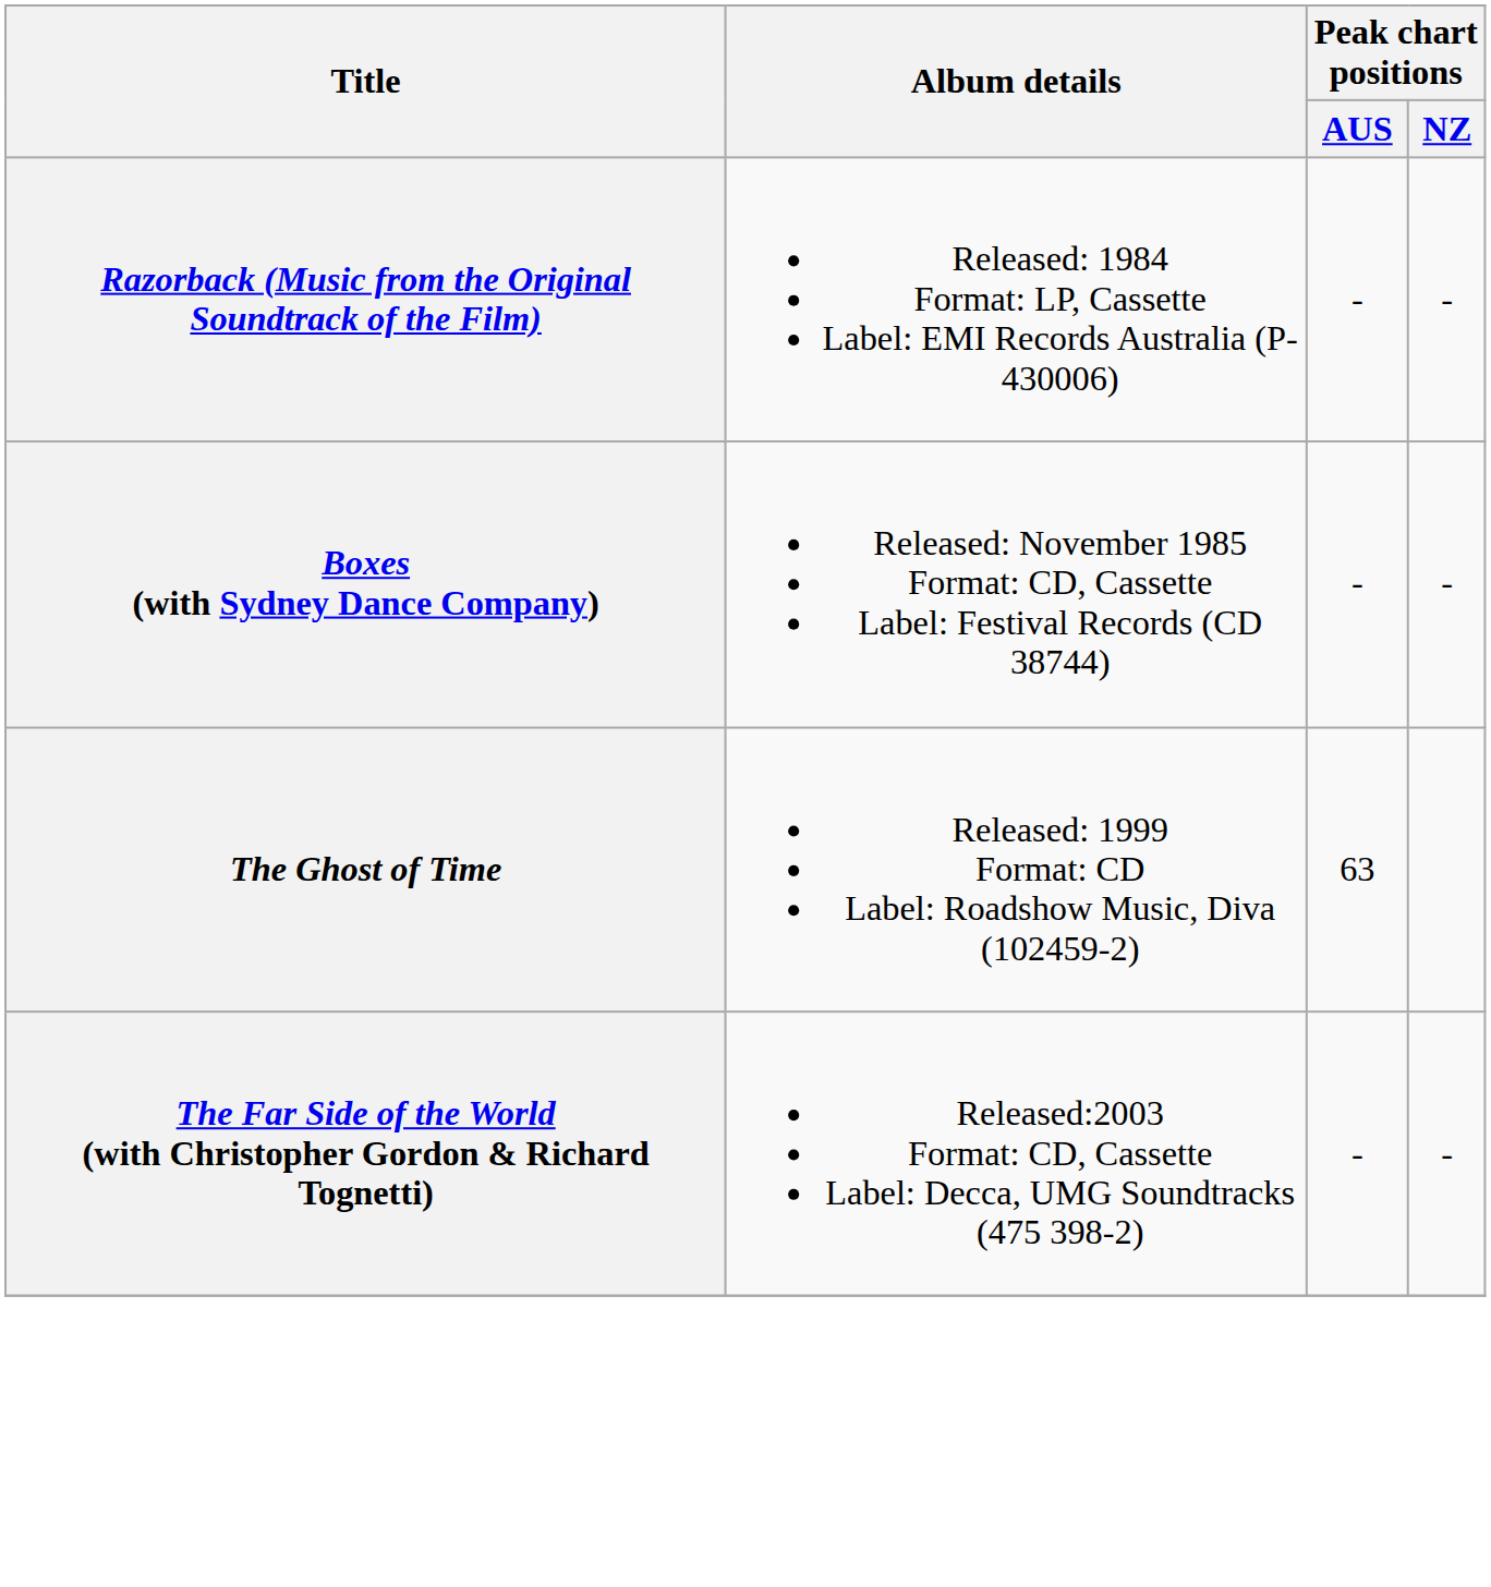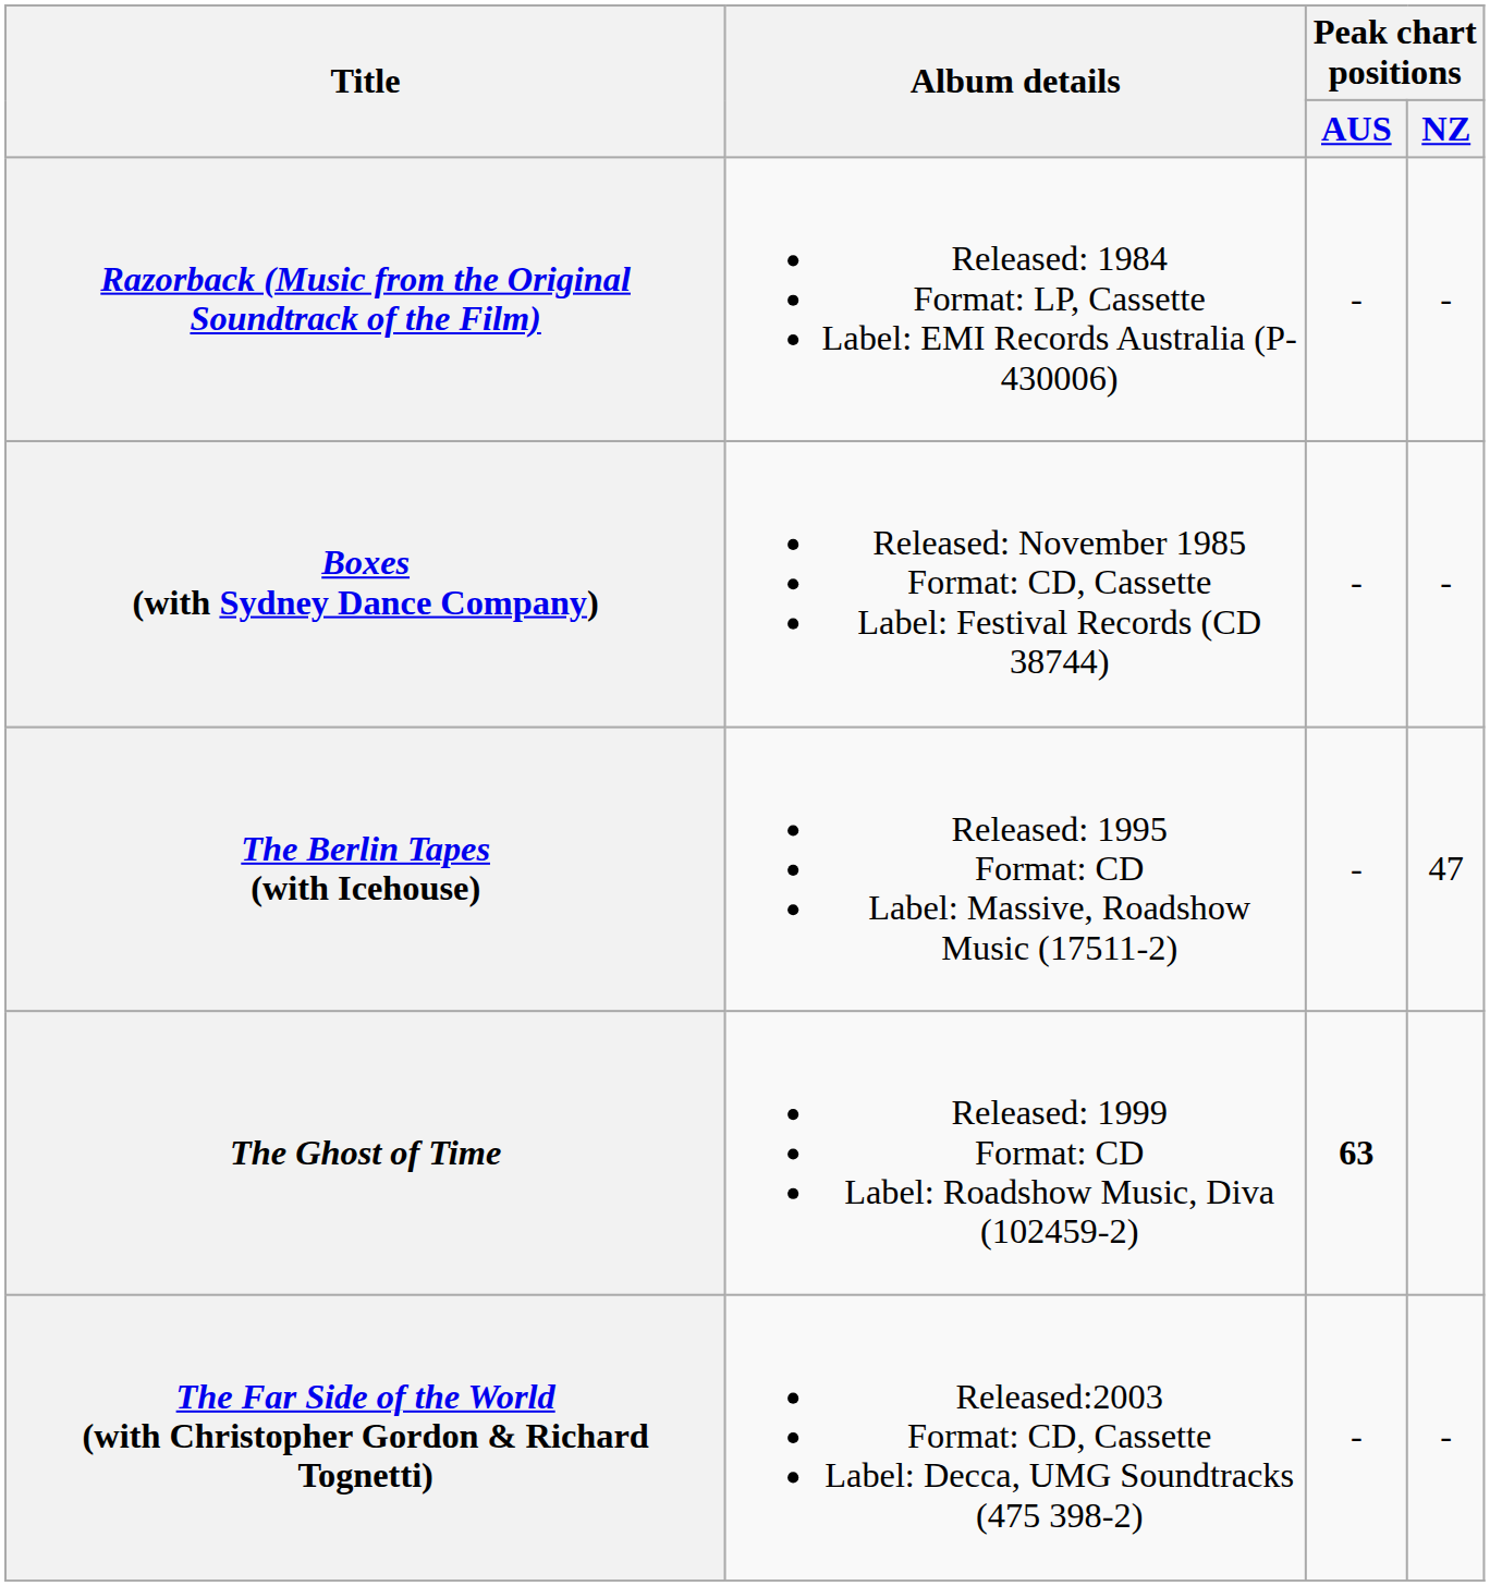+ row: The Berlin Tapes (with Icehouse) | Released: 1995 Format: CD Label: Massive, Roadshow Music (17511-2) | - | 47
The Ghost of Time | Peak chart positions / AUS: normal -> bold
